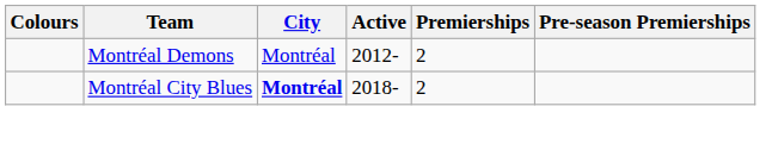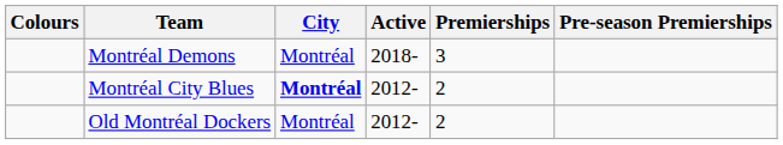Montréal Demons | Active: 2012- -> 2018-
Montréal Demons | Premierships: 2 -> 3
Montréal City Blues | Active: 2018- -> 2012-
+ row: Old Montréal Dockers | Montréal | 2012- | 2
